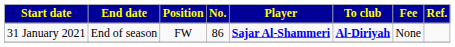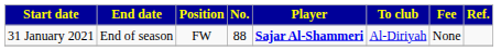31 January 2021 | No.: 86 -> 88
31 January 2021 | To club: bold -> normal
